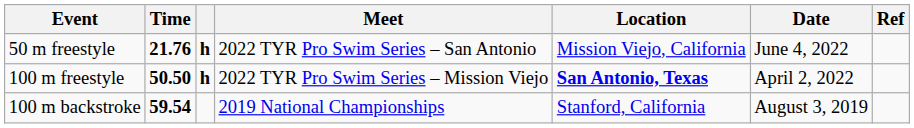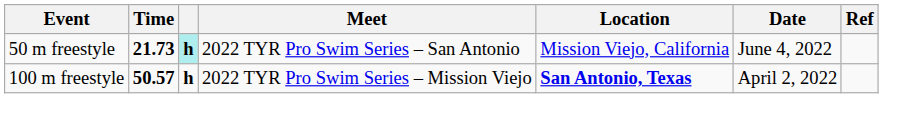50 m freestyle | Time: 21.76 -> 21.73
50 m freestyle | column 3: no background -> paleturquoise background
100 m freestyle | Time: 50.50 -> 50.57
- row: 100 m backstroke | 59.54 | 2019 National Championships | Stanford, California | August 3, 2019
